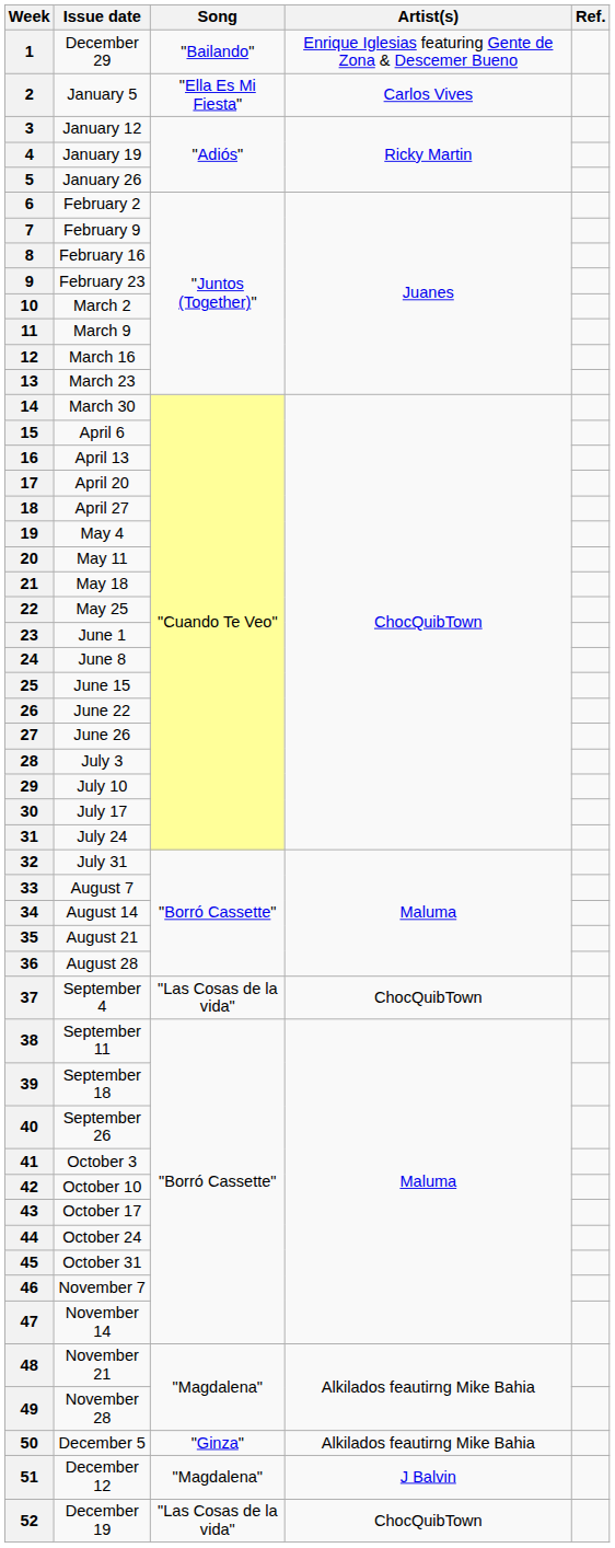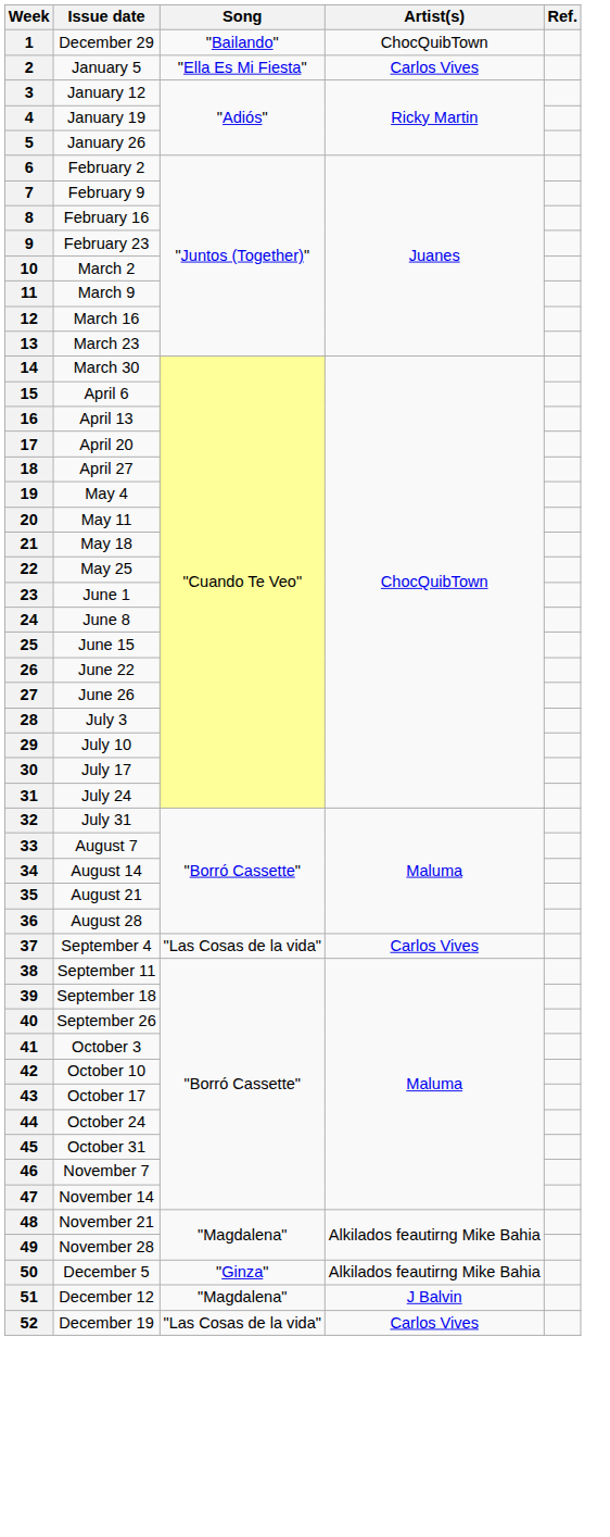1 | Artist(s): Enrique Iglesias featuring Gente de Zona & Descemer Bueno -> ChocQuibTown
37 | Artist(s): ChocQuibTown -> Carlos Vives
52 | Artist(s): ChocQuibTown -> Carlos Vives
